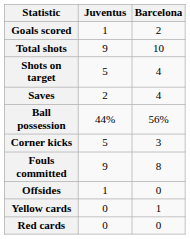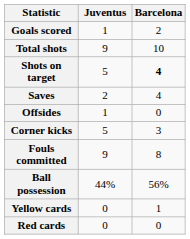Shots on target | Barcelona: normal -> bold
rows swapped: Ball possession <-> Offsides
